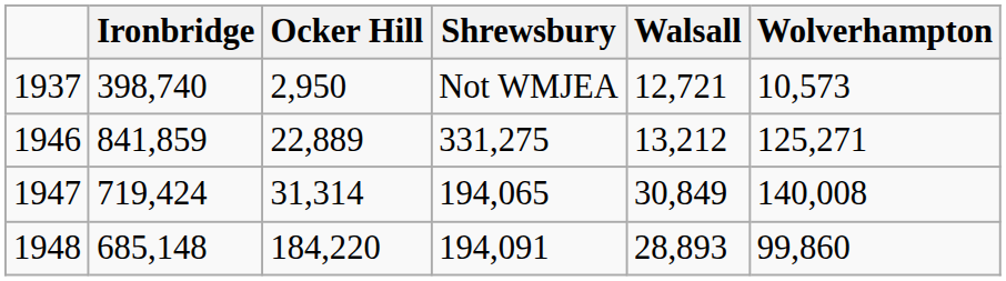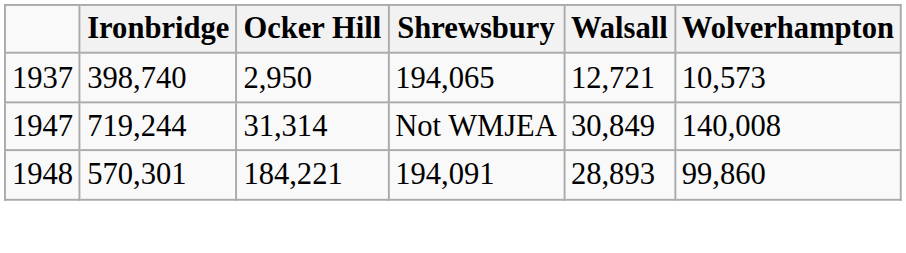1937 | Shrewsbury: Not WMJEA -> 194,065
- row: 1946 | 841,859 | 22,889 | 331,275 | 13,212 | 125,271
1947 | Ironbridge: 719,424 -> 719,244
1947 | Shrewsbury: 194,065 -> Not WMJEA
1948 | Ironbridge: 685,148 -> 570,301
1948 | Ocker Hill: 184,220 -> 184,221
